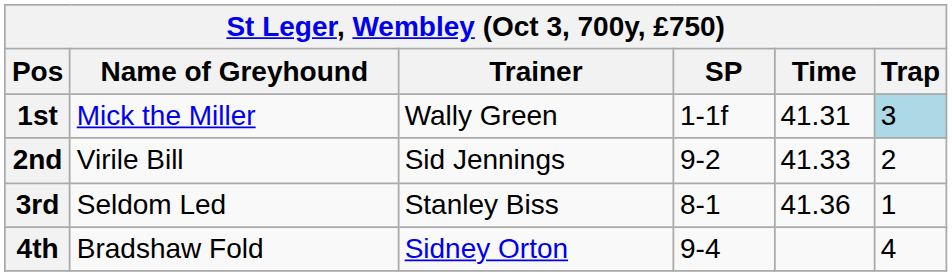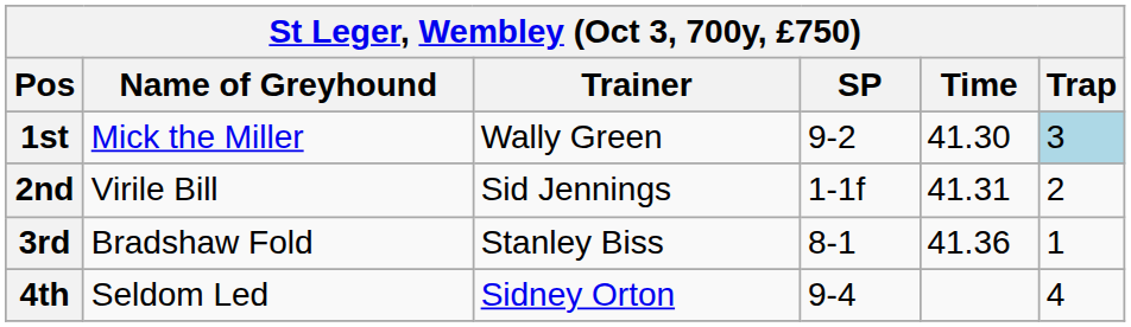1st | SP: 1-1f -> 9-2
1st | Time: 41.31 -> 41.30
2nd | SP: 9-2 -> 1-1f
2nd | Time: 41.33 -> 41.31
3rd | Name of Greyhound: Seldom Led -> Bradshaw Fold
4th | Name of Greyhound: Bradshaw Fold -> Seldom Led
